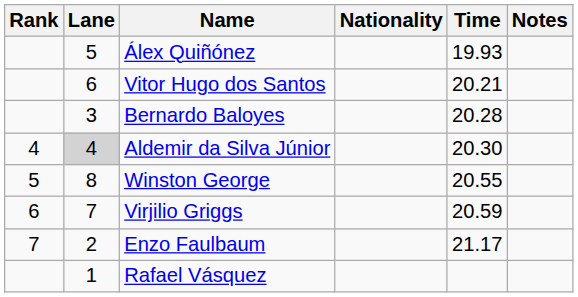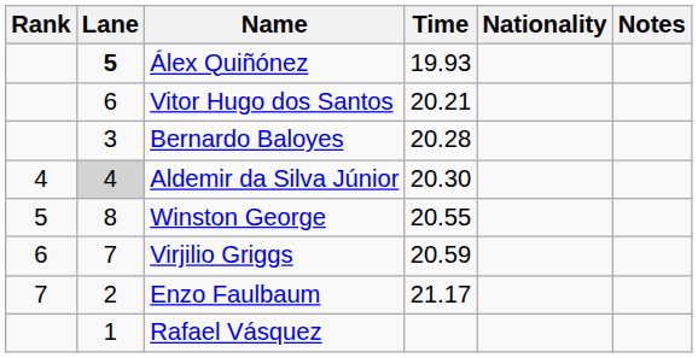columns swapped: Nationality <-> Time
Álex Quiñónez | Lane: normal -> bold
